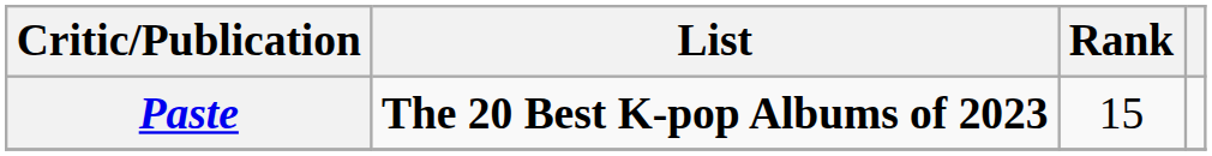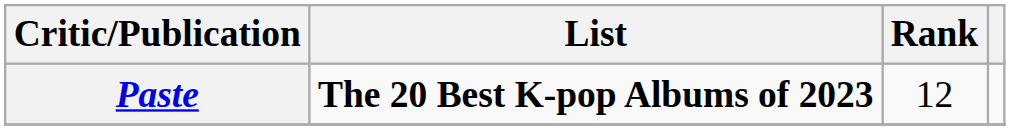Paste | Rank: 15 -> 12
